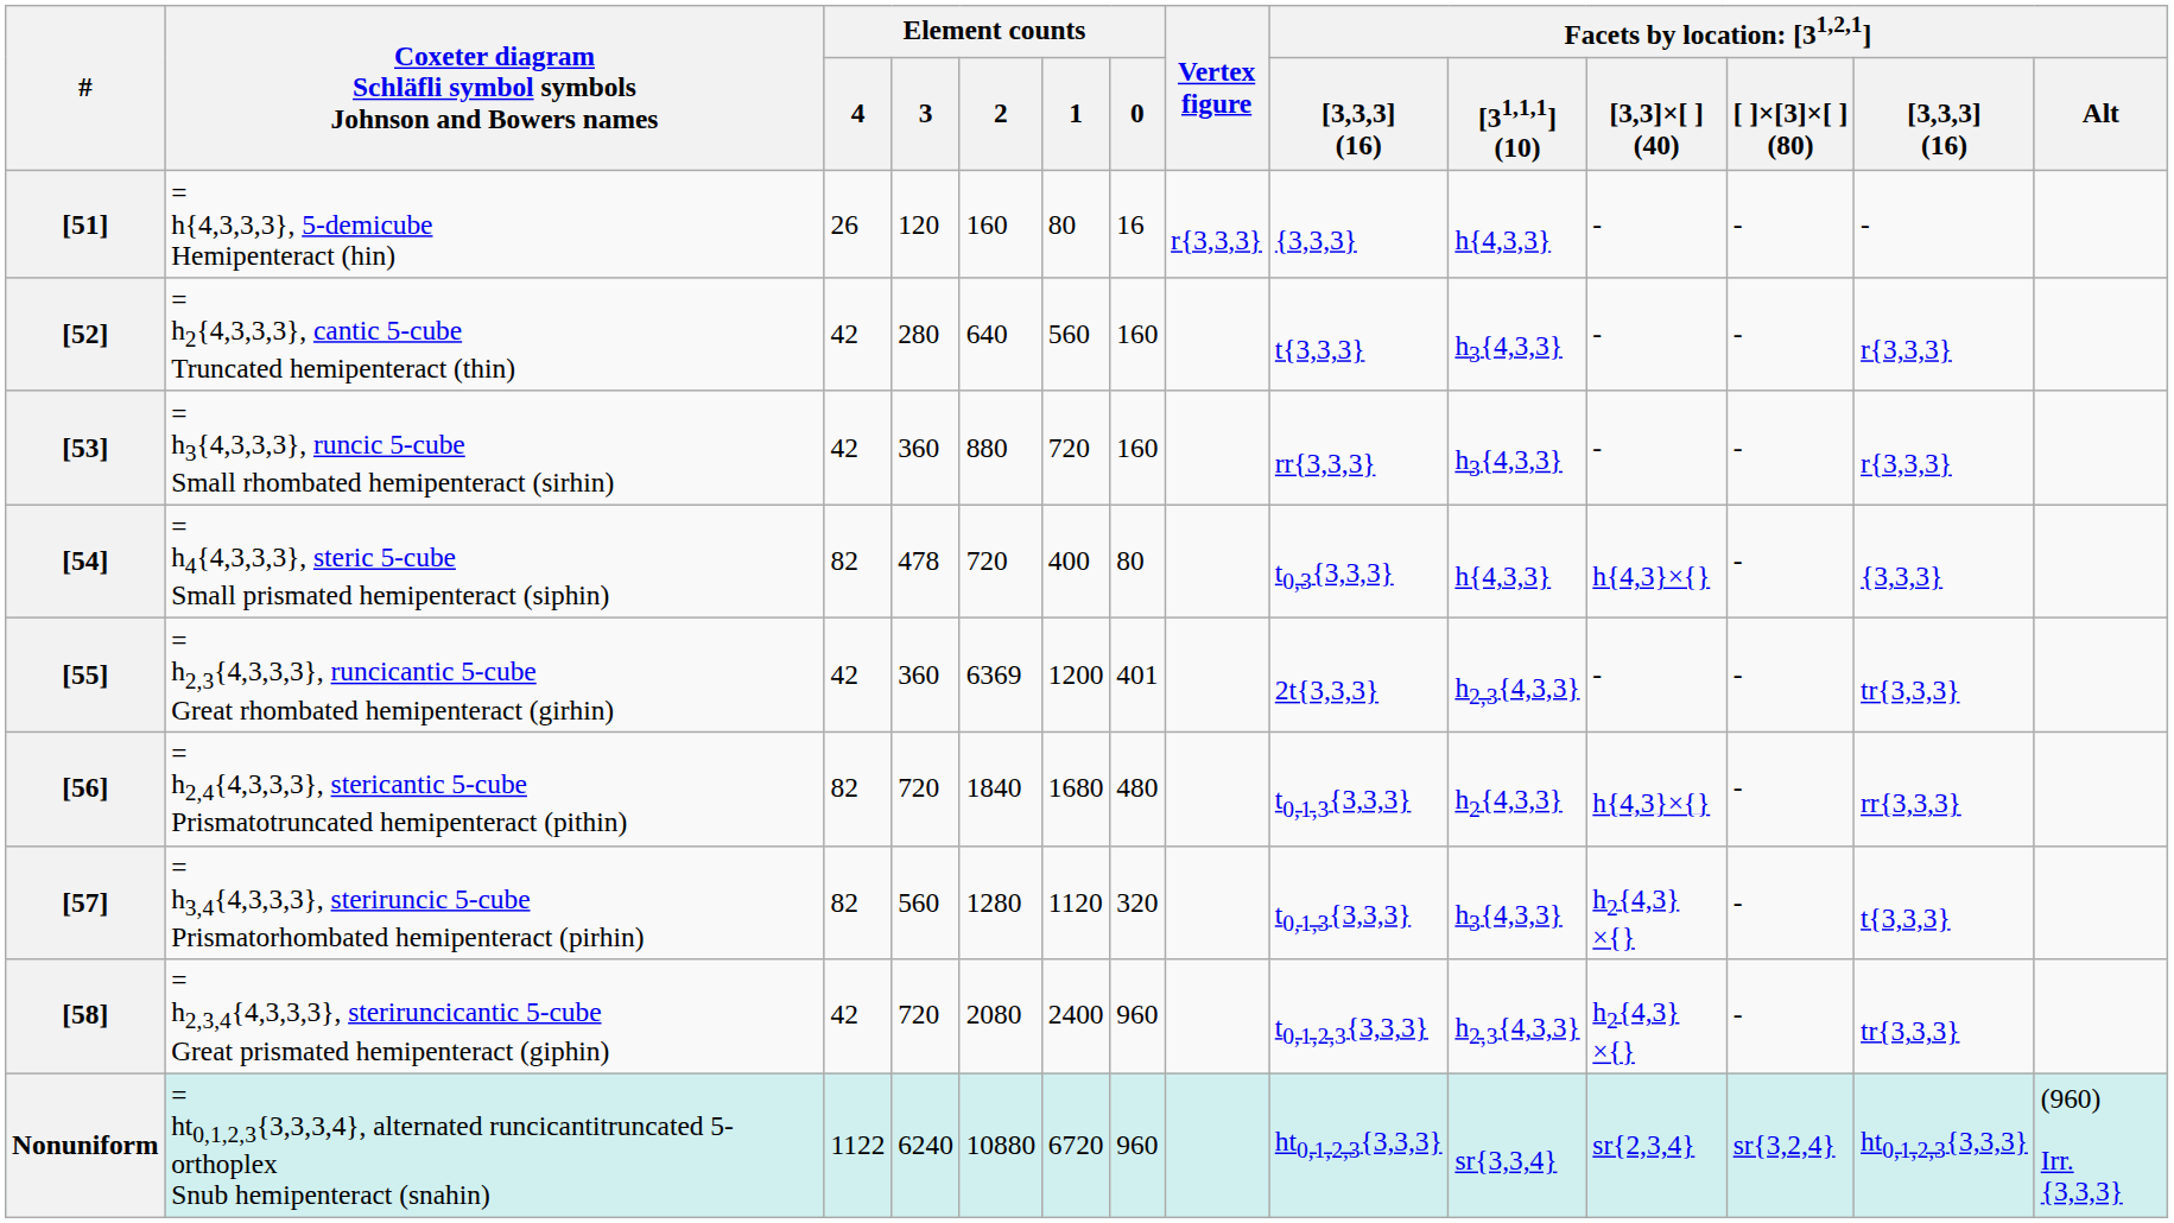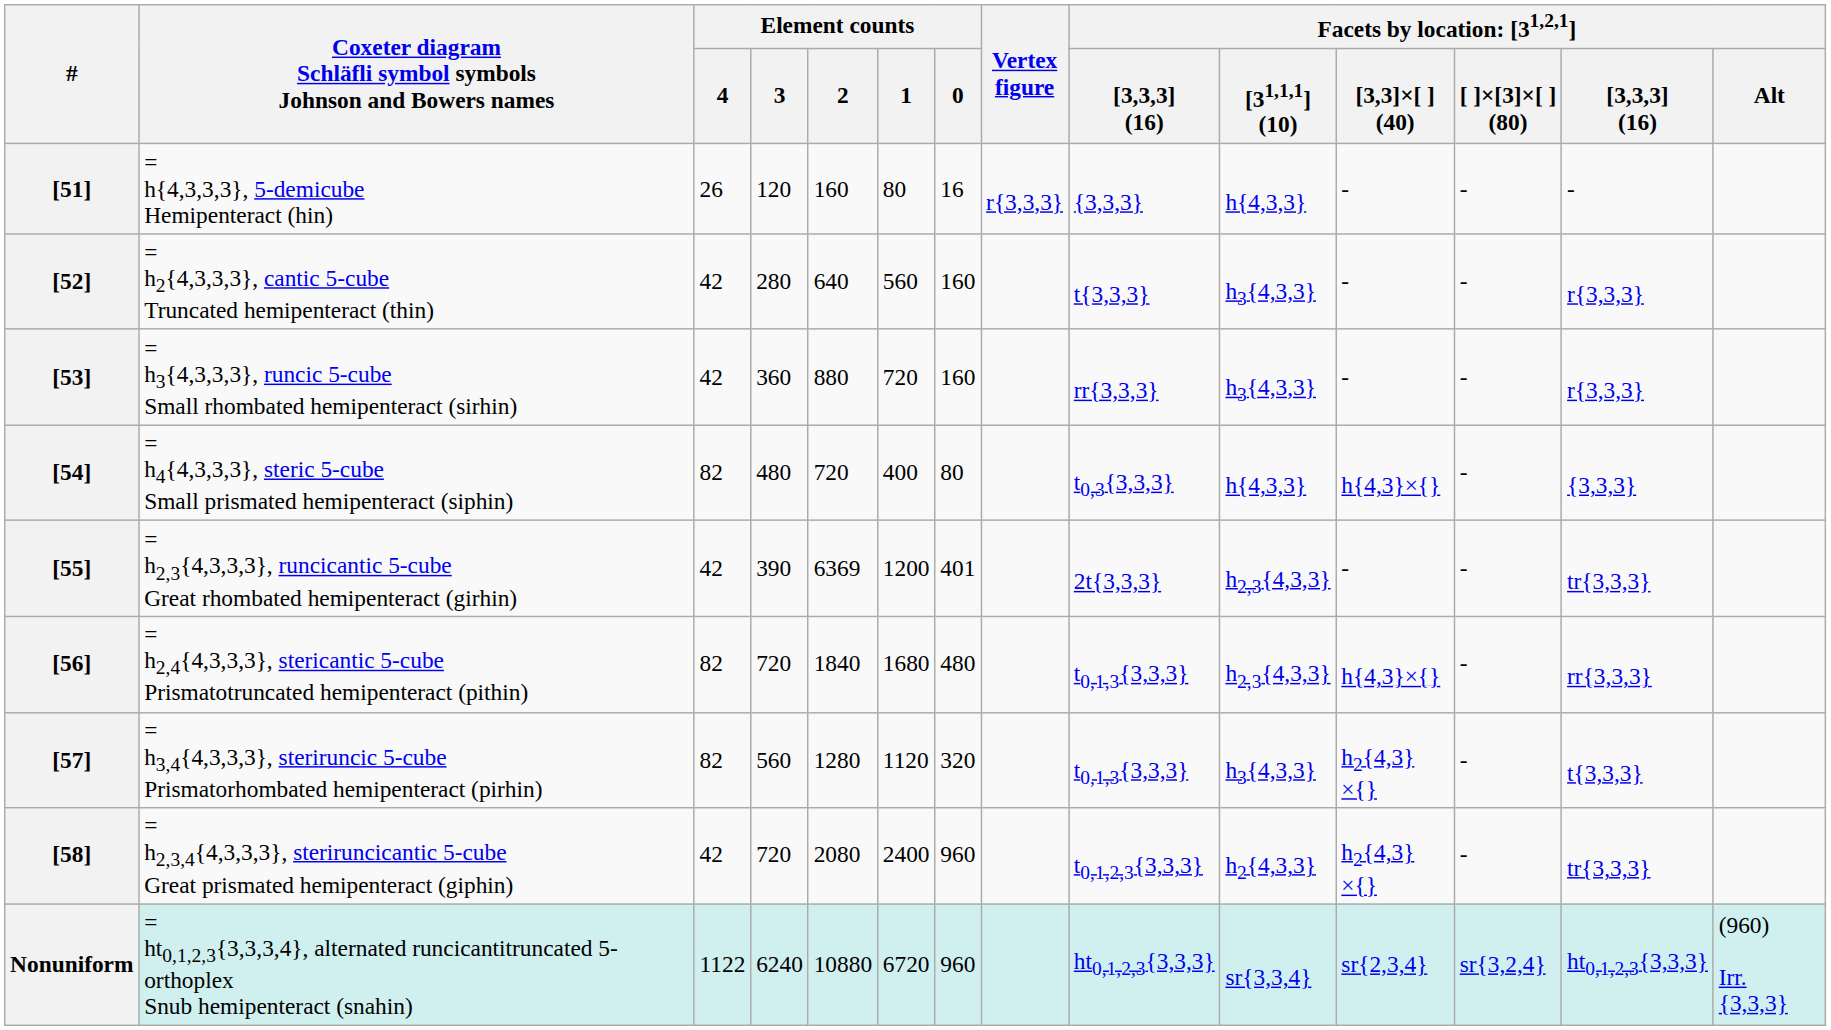[54] | Element counts / 3: 478 -> 480
[55] | Element counts / 3: 360 -> 390
[56] | column 10: h2{4,3,3} -> h2,3{4,3,3}
[58] | column 10: h2,3{4,3,3} -> h2{4,3,3}
